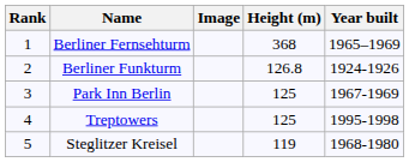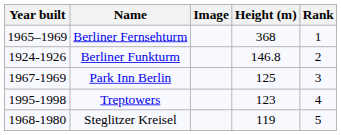columns swapped: Rank <-> Year built
Berliner Funkturm | Height (m): 126.8 -> 146.8
Treptowers | Height (m): 125 -> 123
